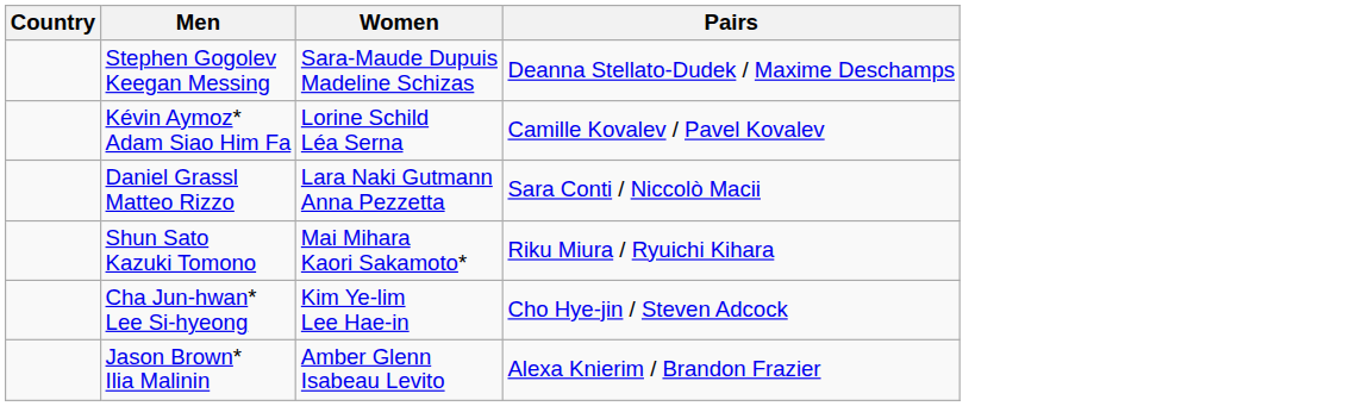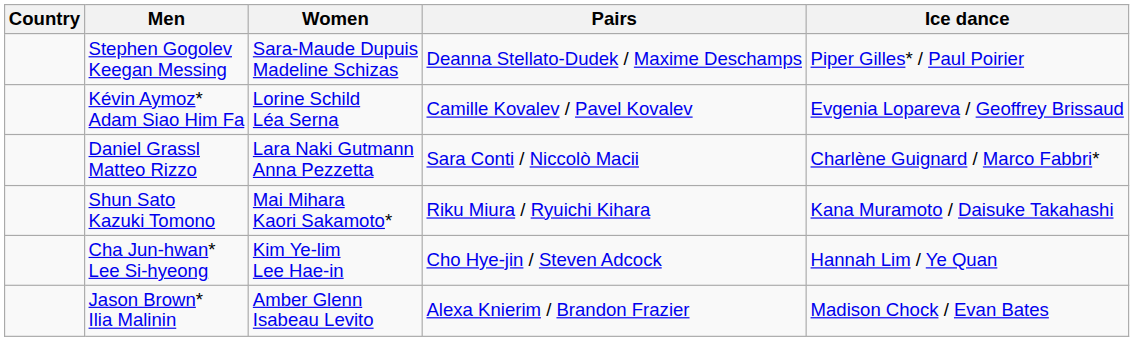+ column: Ice dance | Piper Gilles* / Paul Poirier | Evgenia Lopareva / Geoffrey Brissaud | Charlène Guignard / Marco Fabbri* | Kana Muramoto / Daisuke Takahashi | Hannah Lim / Ye Quan | Madison Chock / Evan Bates
